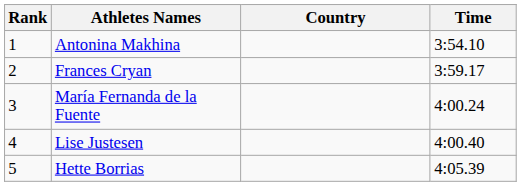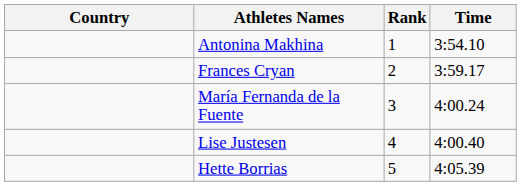columns swapped: Rank <-> Country
